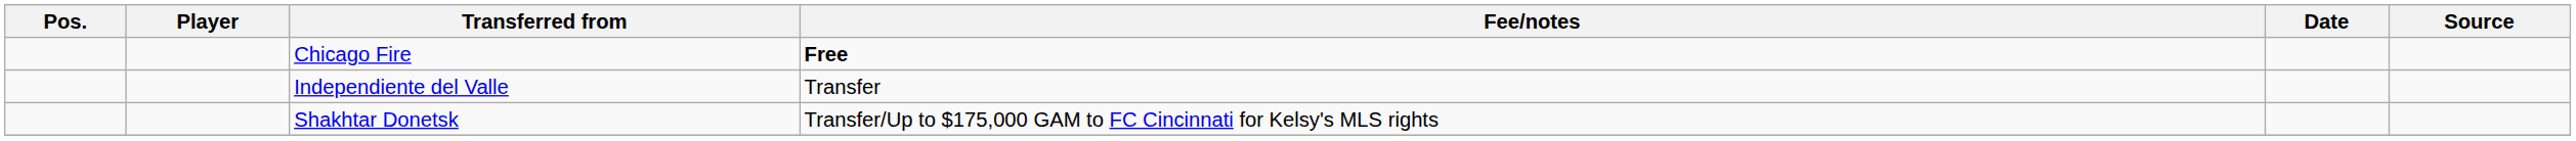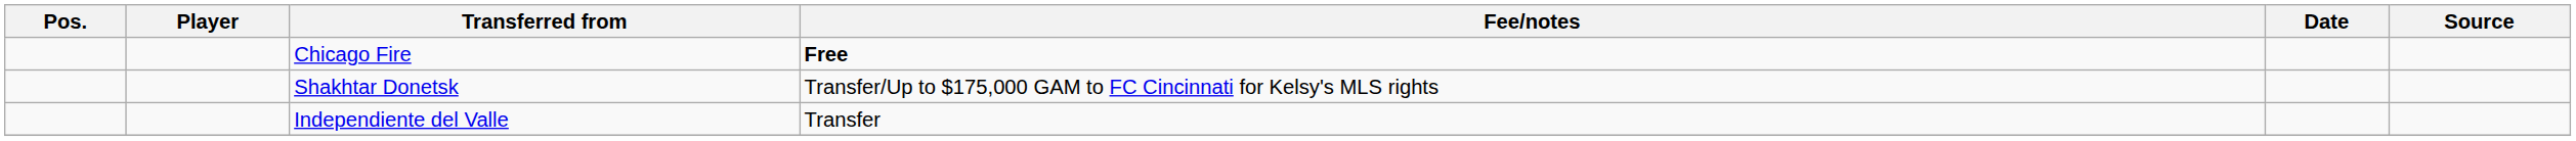rows swapped: Independiente del Valle <-> Shakhtar Donetsk
